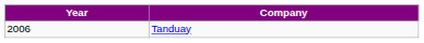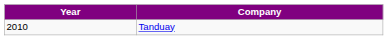Tanduay | Year: 2006 -> 2010
